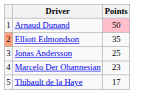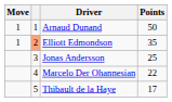+ column: Move | 1 | 1
Arnaud Dunand | Points: pink background -> no background
Marcelo Der Ohannesian | Points: 23 -> 22
